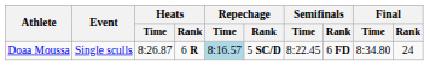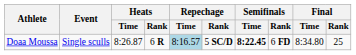Doaa Moussa | Semifinals / Time: normal -> bold
Doaa Moussa | Final / Rank: 24 -> 25
